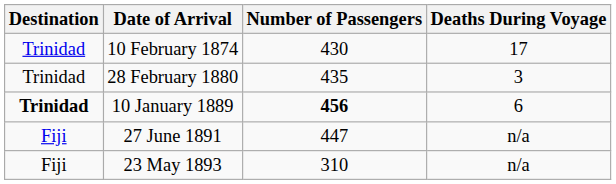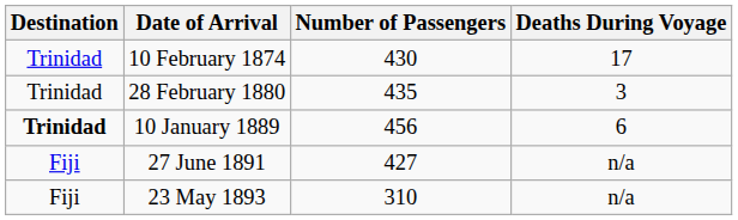10 January 1889 | Number of Passengers: bold -> normal
27 June 1891 | Number of Passengers: 447 -> 427
